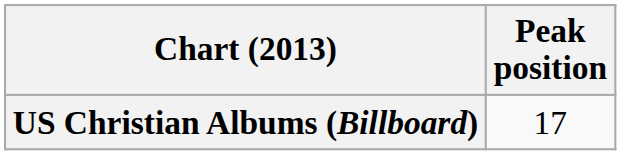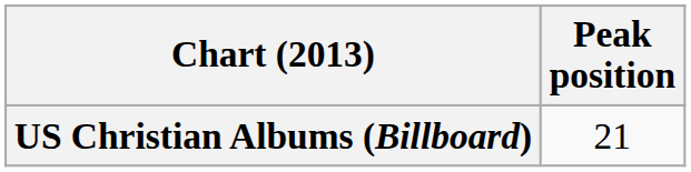US Christian Albums (Billboard) | Peak position: 17 -> 21
